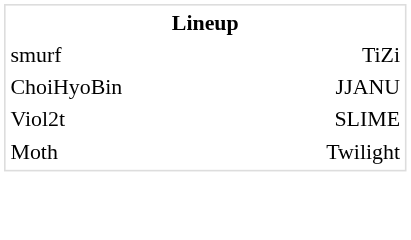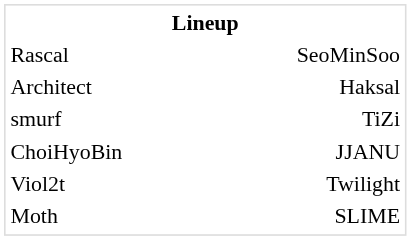+ row: Rascal | SeoMinSoo
+ row: Architect | Haksal
Viol2t | column 3: SLIME -> Twilight
Moth | column 3: Twilight -> SLIME
